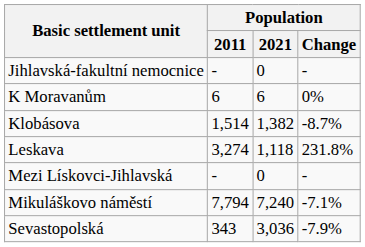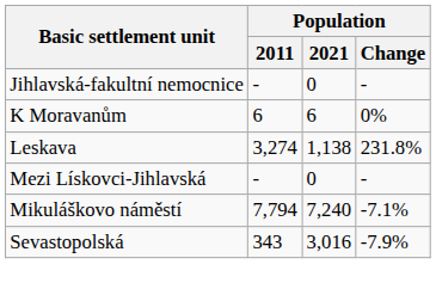- row: Klobásova | 1,514 | 1,382 | -8.7%
Leskava | Population / 2021: 1,118 -> 1,138
Sevastopolská | Population / 2021: 3,036 -> 3,016
